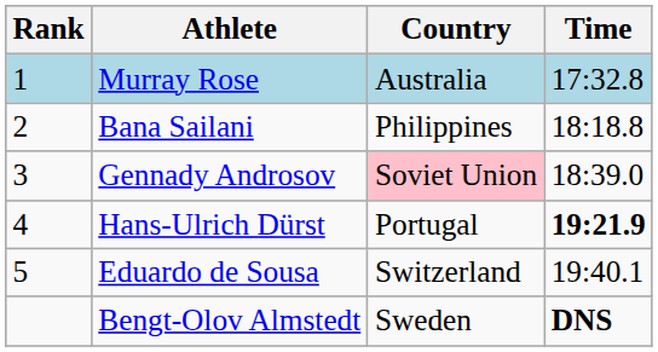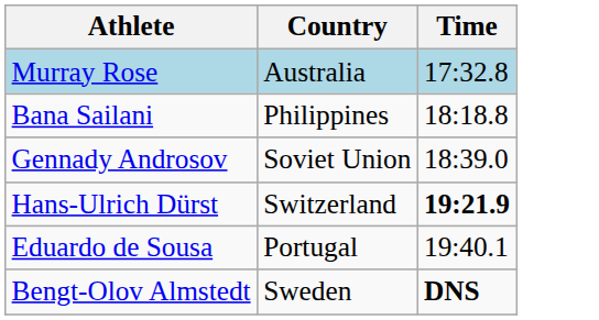- column: Rank | 1 | 2 | 3 | 4 | 5
Gennady Androsov | Country: pink background -> no background
Hans-Ulrich Dürst | Country: Portugal -> Switzerland
Eduardo de Sousa | Country: Switzerland -> Portugal
